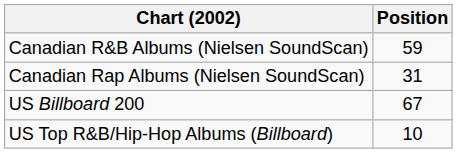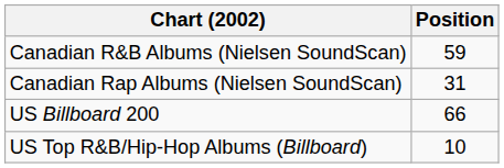US Billboard 200 | Position: 67 -> 66
